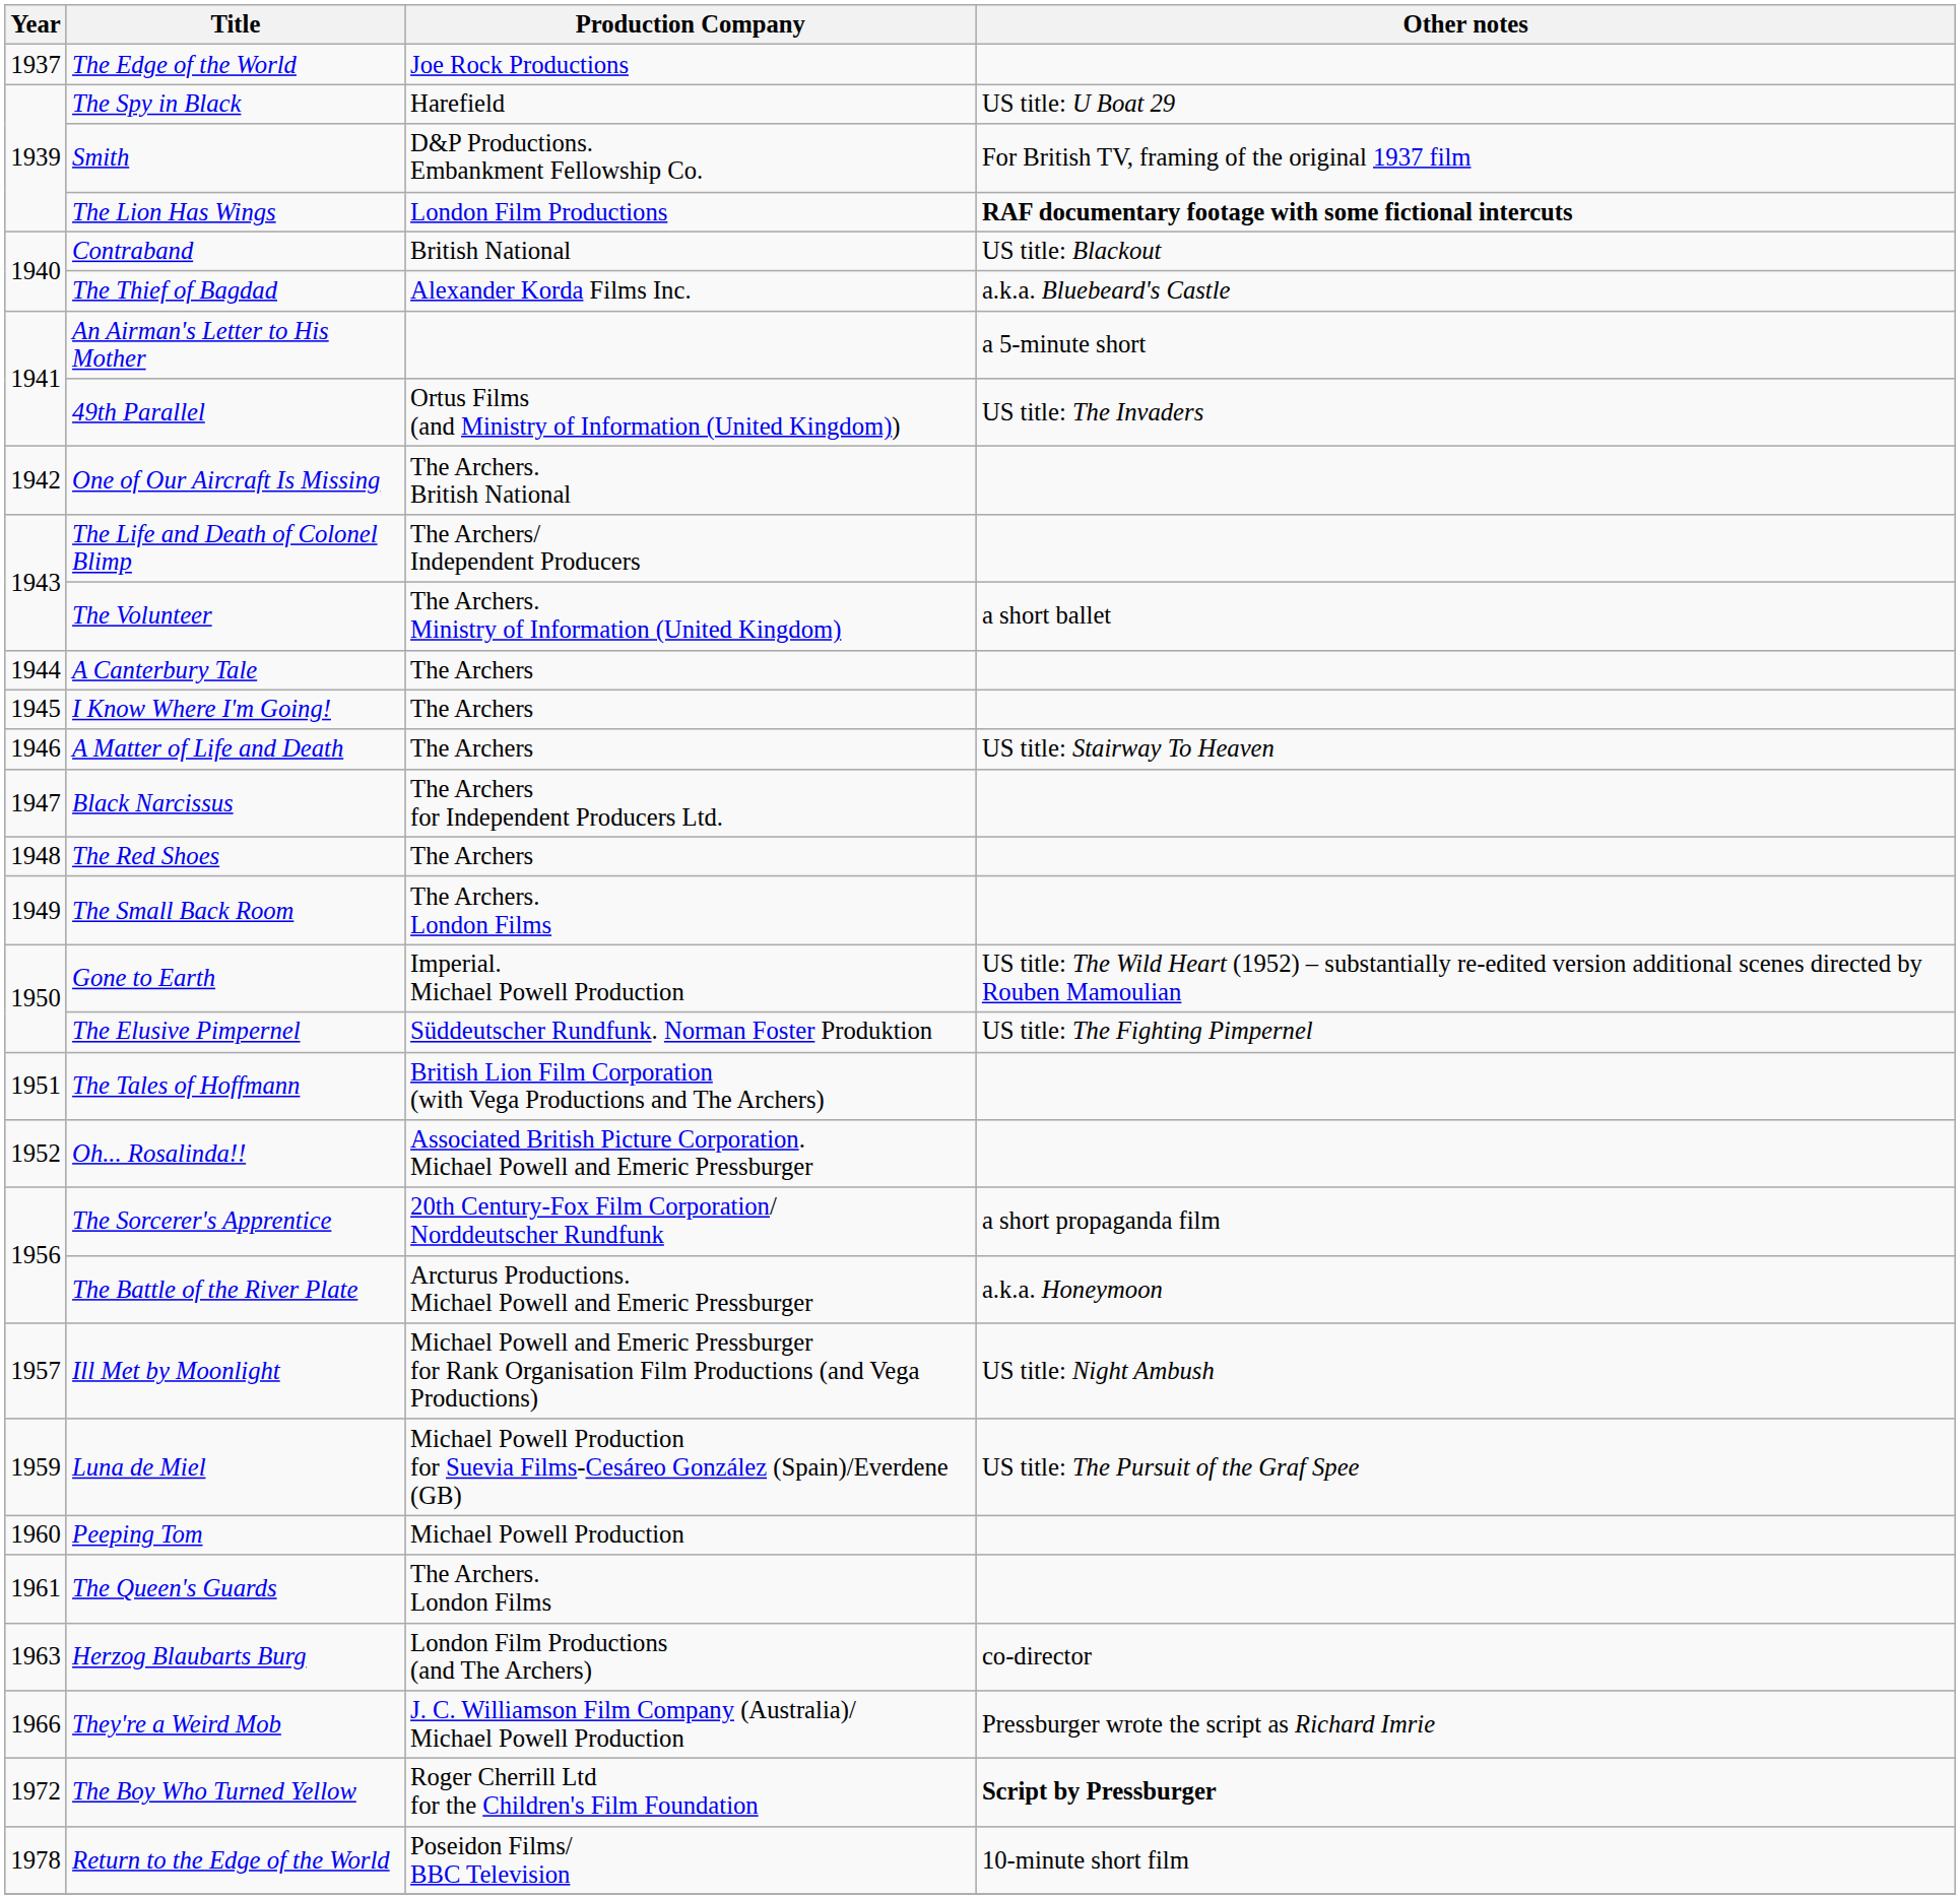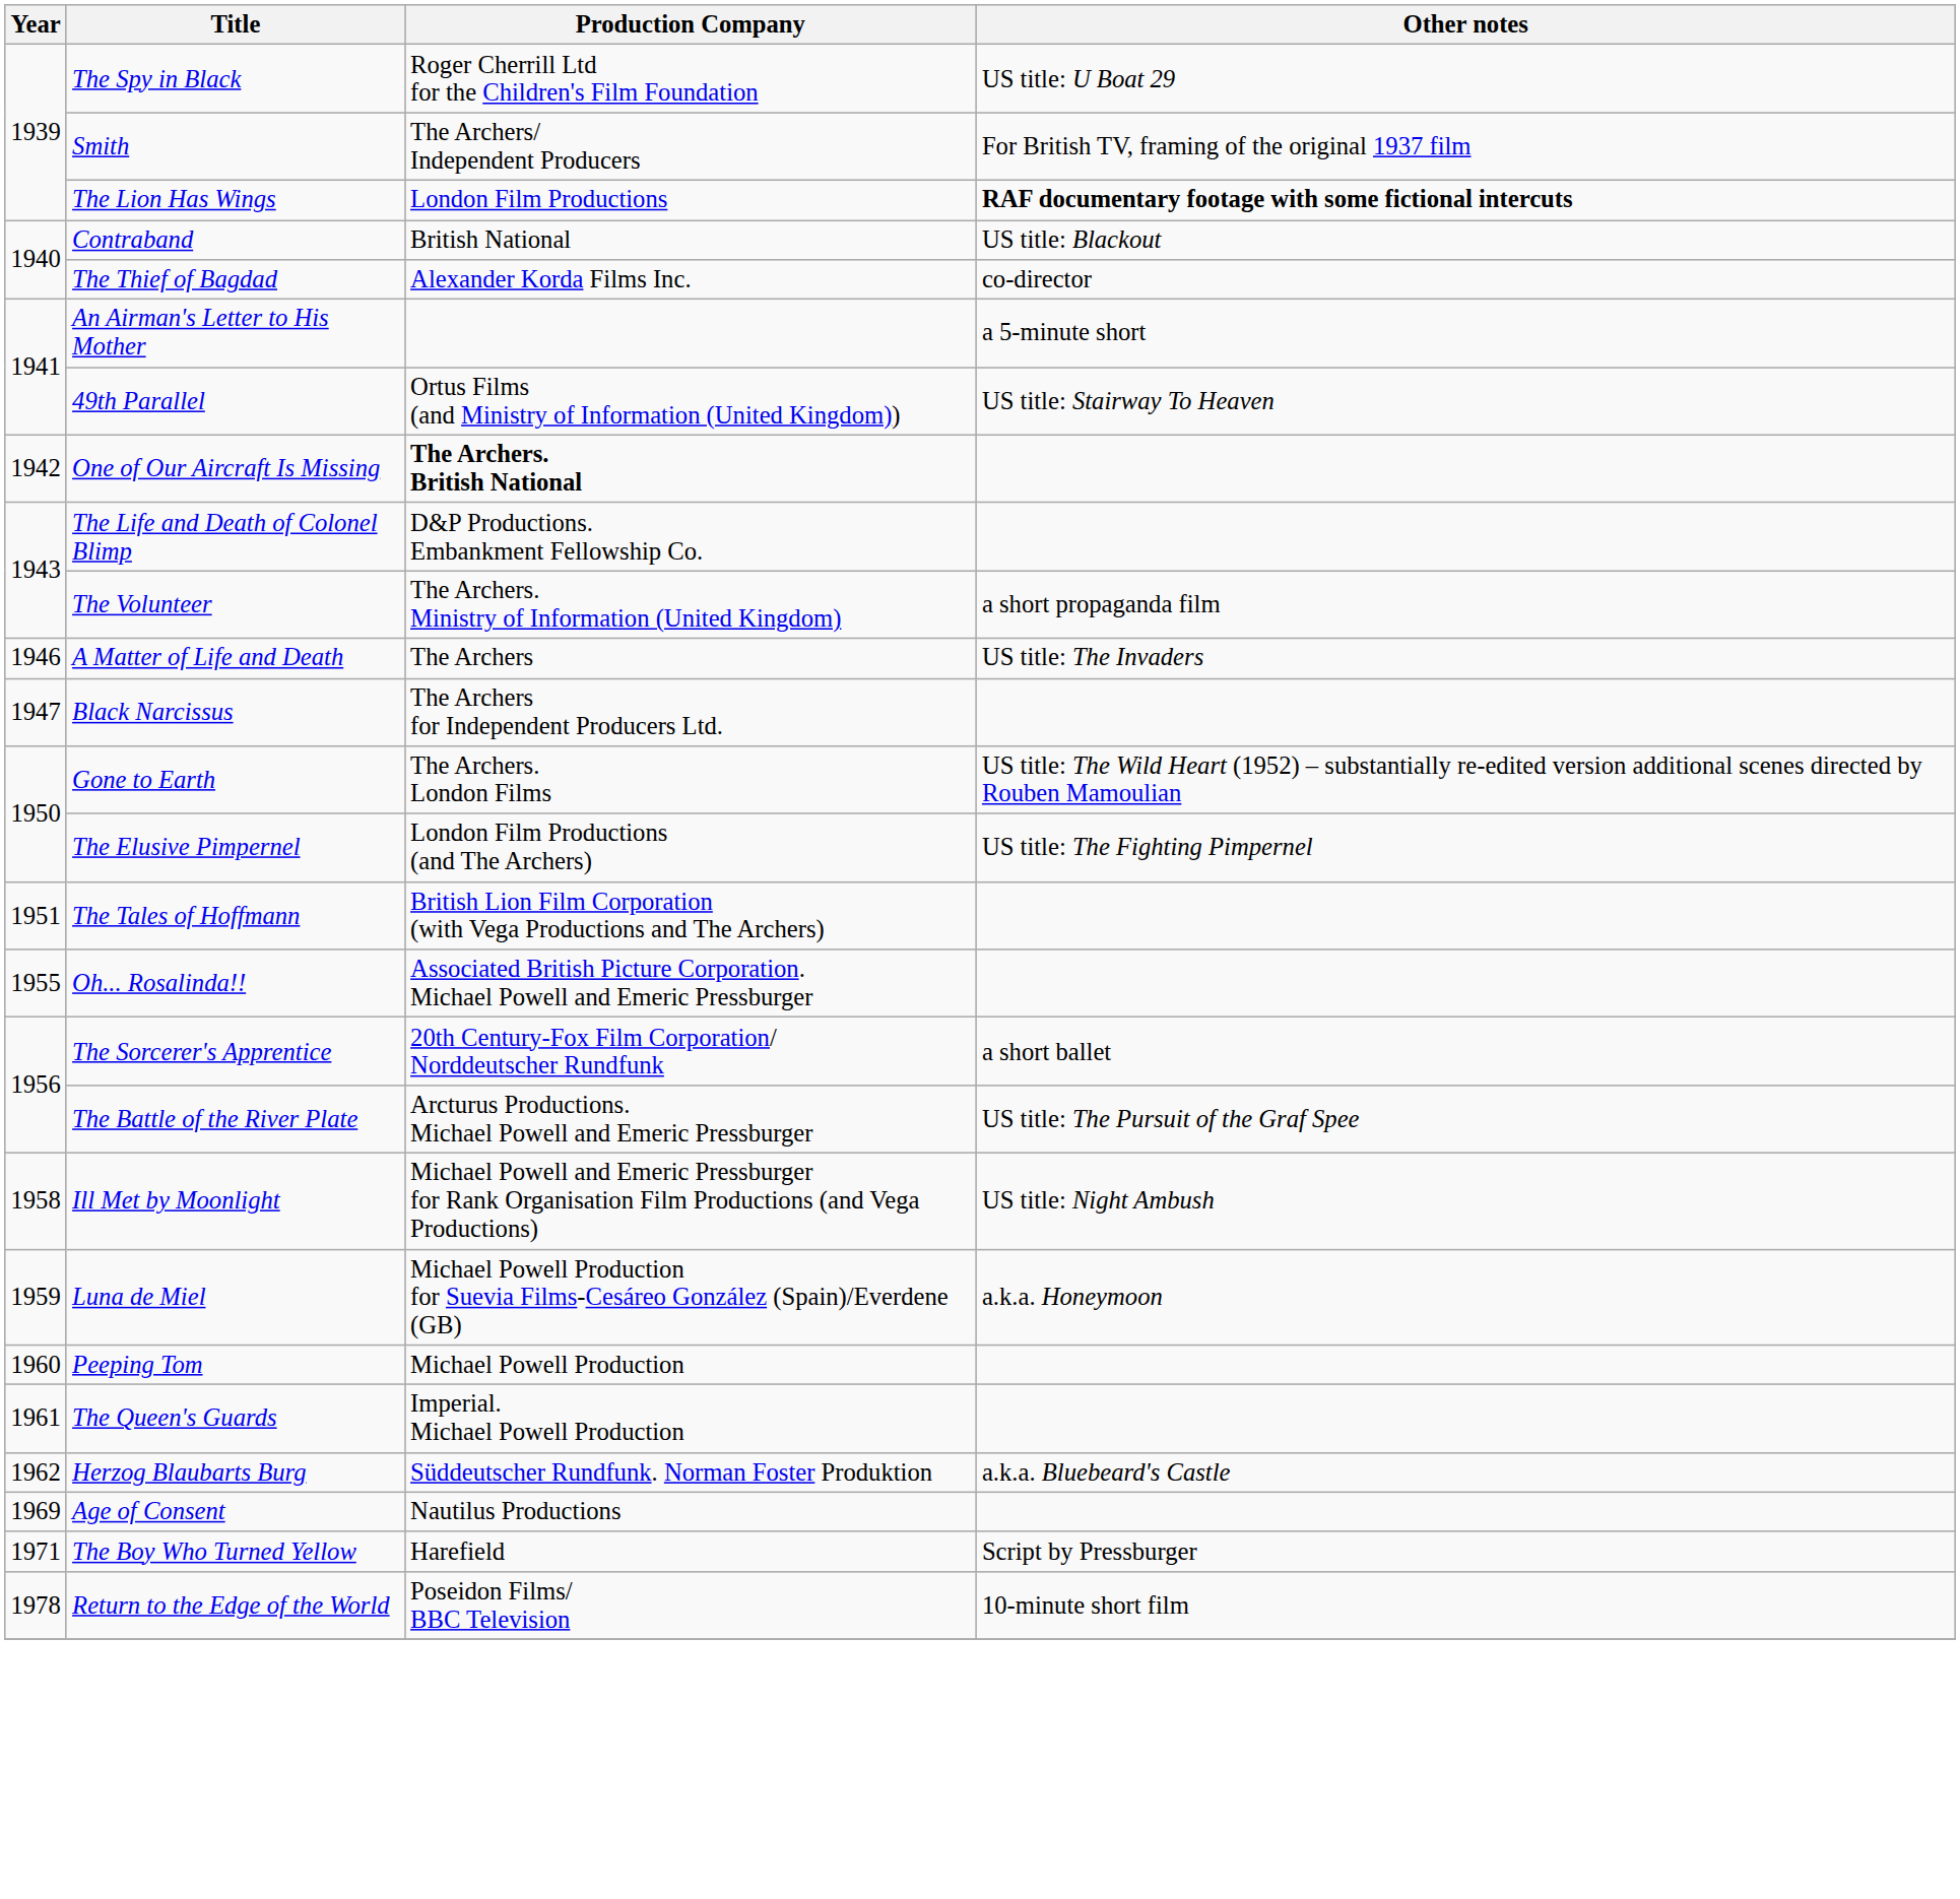- row: 1937 | The Edge of the World | Joe Rock Productions
The Spy in Black | Production Company: Harefield -> Roger Cherrill Ltd for the Children's Film Foundation
Smith | Production Company: D&P Productions. Embankment Fellowship Co. -> The Archers/ Independent Producers
The Thief of Bagdad | Other notes: a.k.a. Bluebeard's Castle -> co-director
49th Parallel | Other notes: US title: The Invaders -> US title: Stairway To Heaven
One of Our Aircraft Is Missing | Production Company: normal -> bold
The Life and Death of Colonel Blimp | Production Company: The Archers/ Independent Producers -> D&P Productions. Embankment Fellowship Co.
The Volunteer | Other notes: a short ballet -> a short propaganda film
- row: 1944 | A Canterbury Tale | The Archers
- row: 1945 | I Know Where I'm Going! | The Archers
A Matter of Life and Death | Other notes: US title: Stairway To Heaven -> US title: The Invaders
- row: 1948 | The Red Shoes | The Archers
- row: 1949 | The Small Back Room | The Archers. London Films
Gone to Earth | Production Company: Imperial. Michael Powell Production -> The Archers. London Films
The Elusive Pimpernel | Production Company: Süddeutscher Rundfunk. Norman Foster Produktion -> London Film Productions (and The Archers)
Oh... Rosalinda!! | Year: 1952 -> 1955
The Sorcerer's Apprentice | Other notes: a short propaganda film -> a short ballet
The Battle of the River Plate | Other notes: a.k.a. Honeymoon -> US title: The Pursuit of the Graf Spee
Ill Met by Moonlight | Year: 1957 -> 1958
Luna de Miel | Other notes: US title: The Pursuit of the Graf Spee -> a.k.a. Honeymoon
The Queen's Guards | Production Company: The Archers. London Films -> Imperial. Michael Powell Production
Herzog Blaubarts Burg | Year: 1963 -> 1962
Herzog Blaubarts Burg | Production Company: London Film Productions (and The Archers) -> Süddeutscher Rundfunk. Norman Foster Produktion
Herzog Blaubarts Burg | Other notes: co-director -> a.k.a. Bluebeard's Castle
- row: 1966 | They're a Weird Mob | J. C. Williamson Film Company (Australia)/ Michael Powell Production | Pressburger wrote the script as Richard Imrie
+ row: 1969 | Age of Consent | Nautilus Productions
The Boy Who Turned Yellow | Year: 1972 -> 1971
The Boy Who Turned Yellow | Production Company: Roger Cherrill Ltd for the Children's Film Foundation -> Harefield
The Boy Who Turned Yellow | Other notes: bold -> normal
